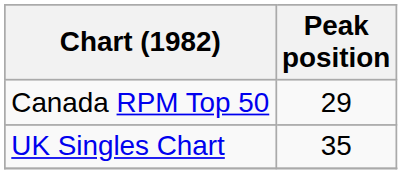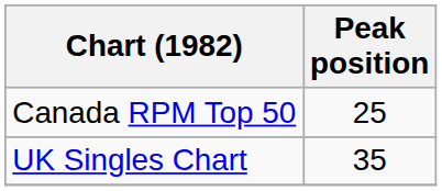Canada RPM Top 50 | Peak position: 29 -> 25
